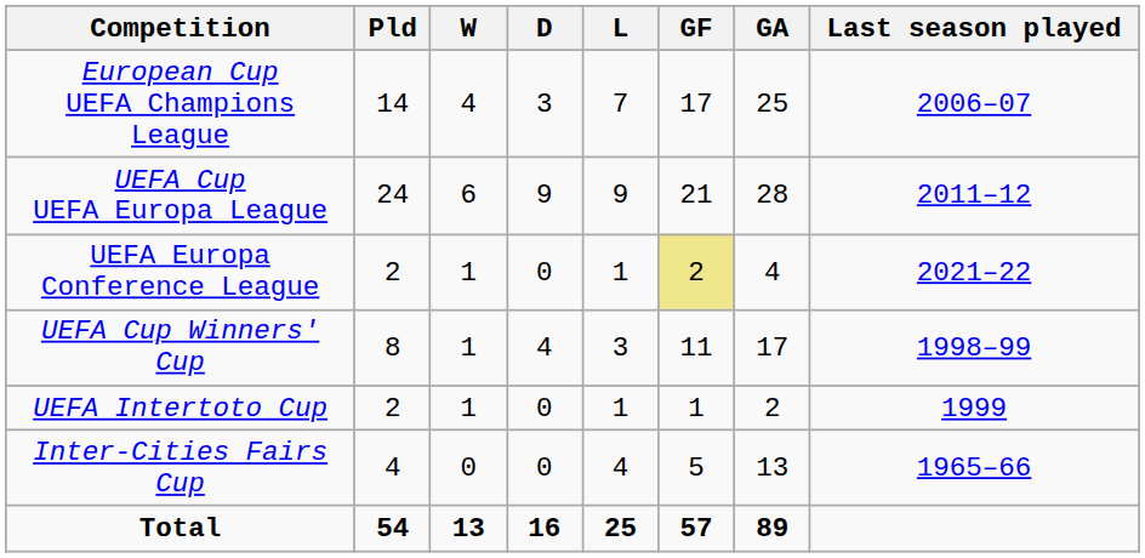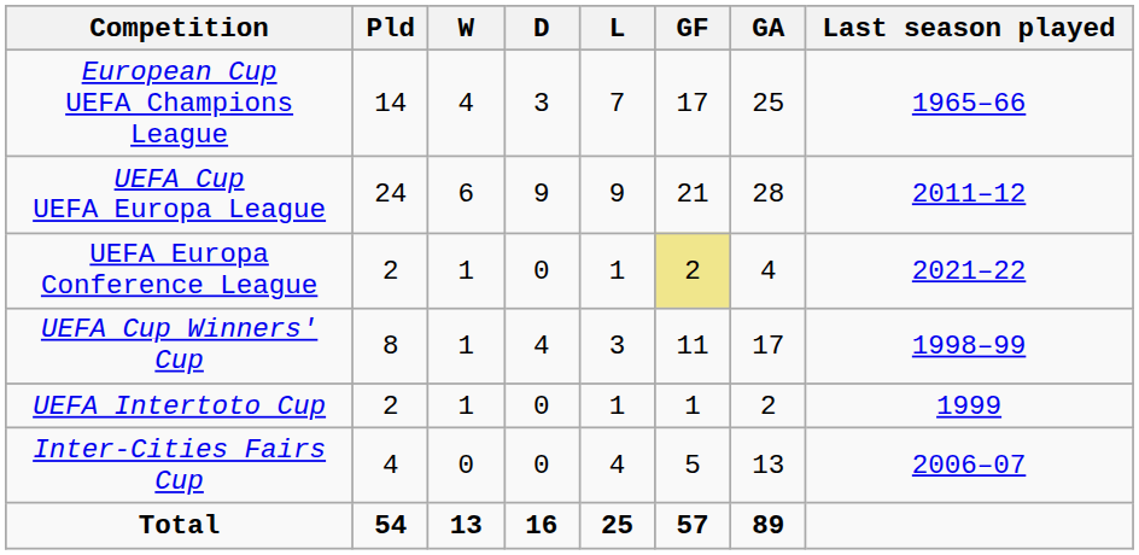European Cup UEFA Champions League | Last season played: 2006–07 -> 1965–66
Inter-Cities Fairs Cup | Last season played: 1965–66 -> 2006–07
